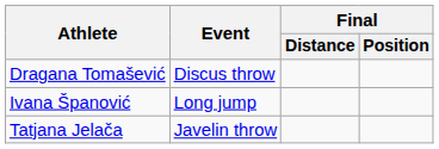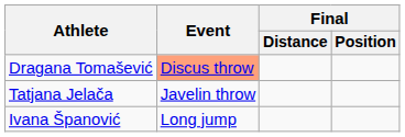Dragana Tomašević | Event: no background -> lightsalmon background
rows swapped: Tatjana Jelača <-> Ivana Španović
